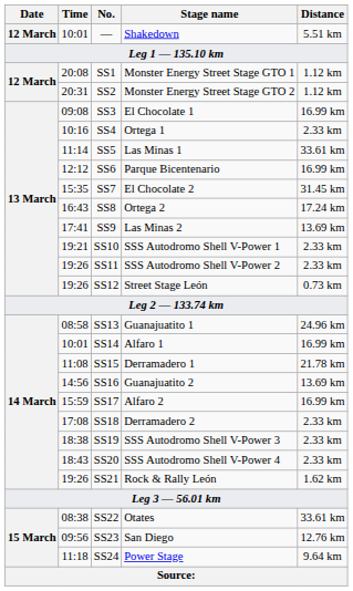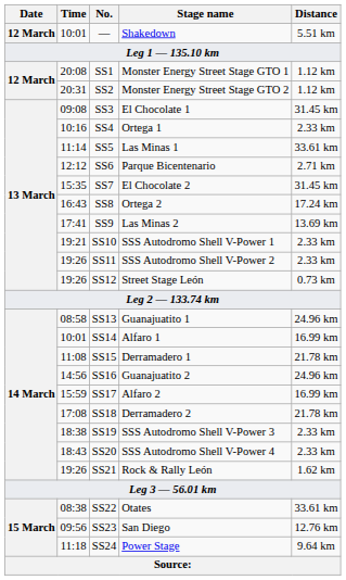SS3 | Distance: 16.99 km -> 31.45 km
SS6 | Distance: 16.99 km -> 2.71 km
SS16 | Distance: 13.69 km -> 24.96 km
SS18 | Distance: 2.33 km -> 21.78 km
